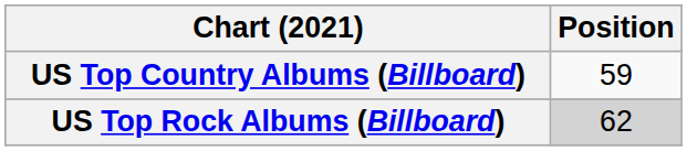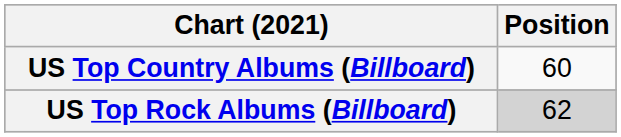US Top Country Albums (Billboard) | Position: 59 -> 60
